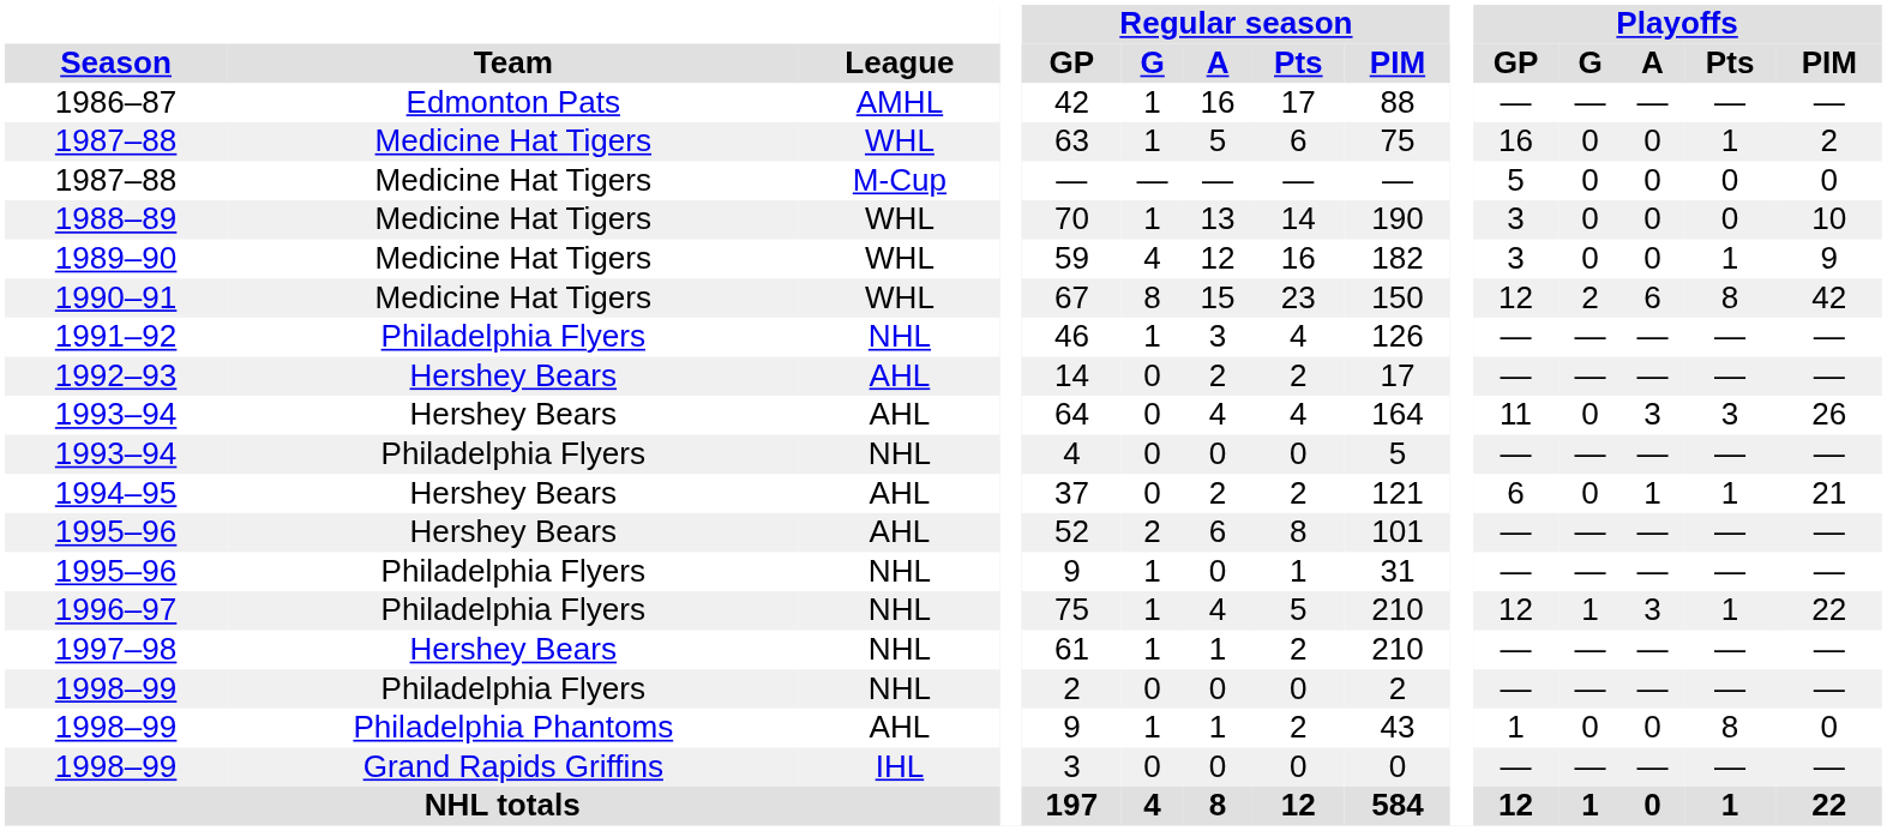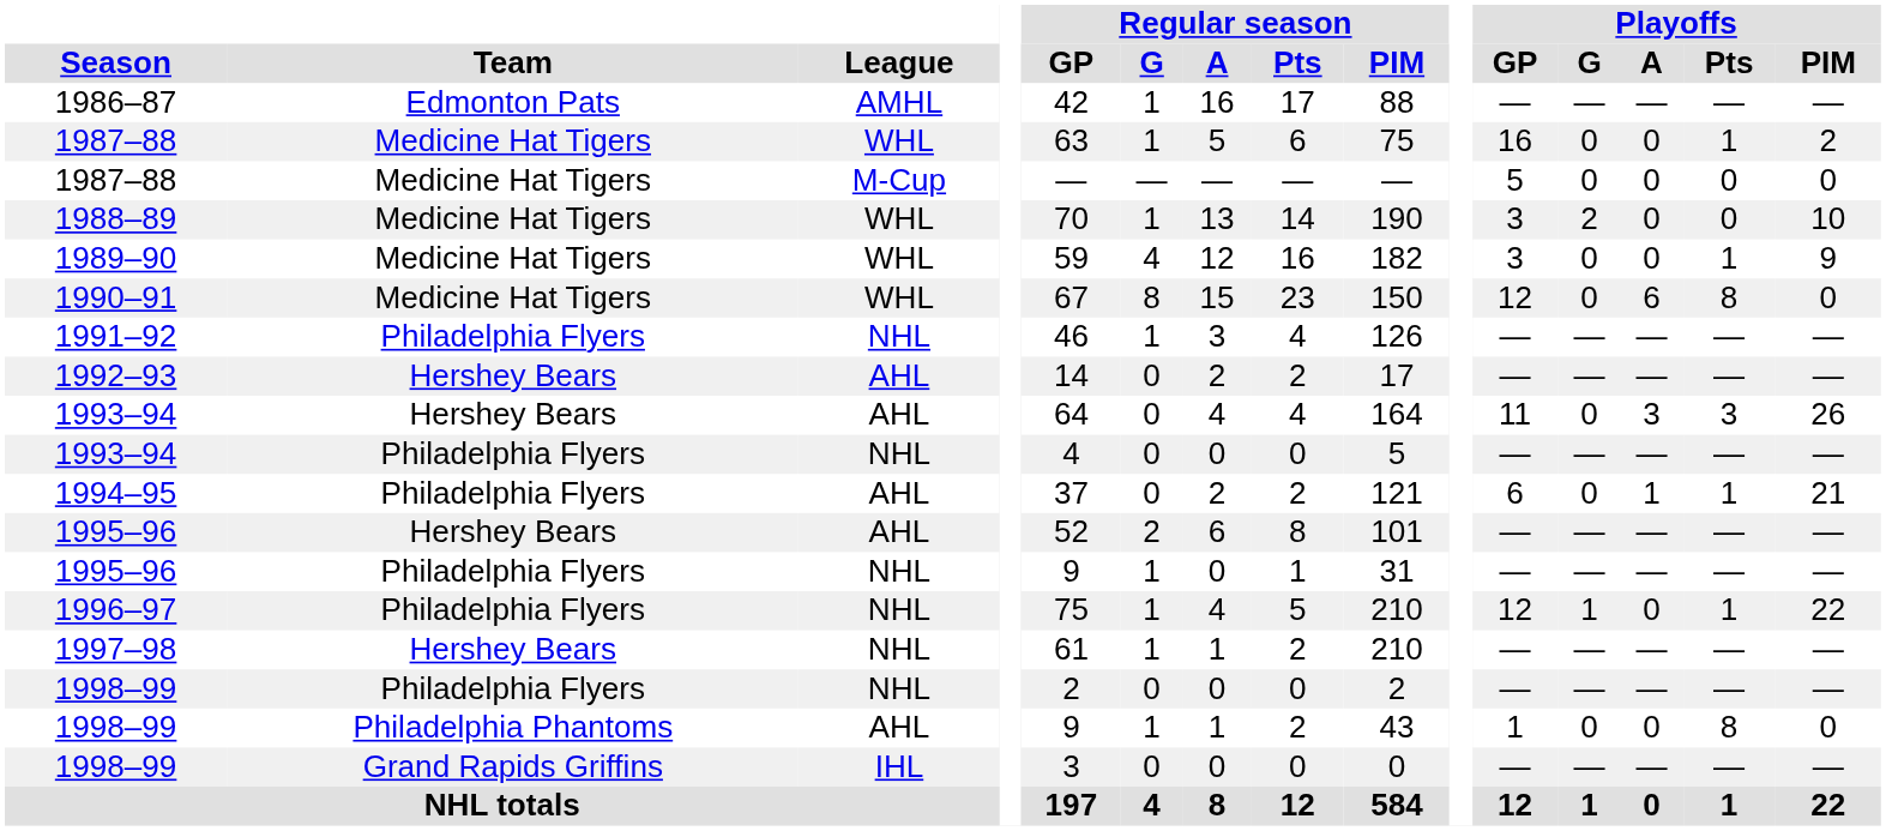1988–89 | Playoffs / G: 0 -> 2
1990–91 | Playoffs / G: 2 -> 0
1990–91 | Playoffs / PIM: 42 -> 0
1994–95 | Team: Hershey Bears -> Philadelphia Flyers
1996–97 | Playoffs / A: 3 -> 0
